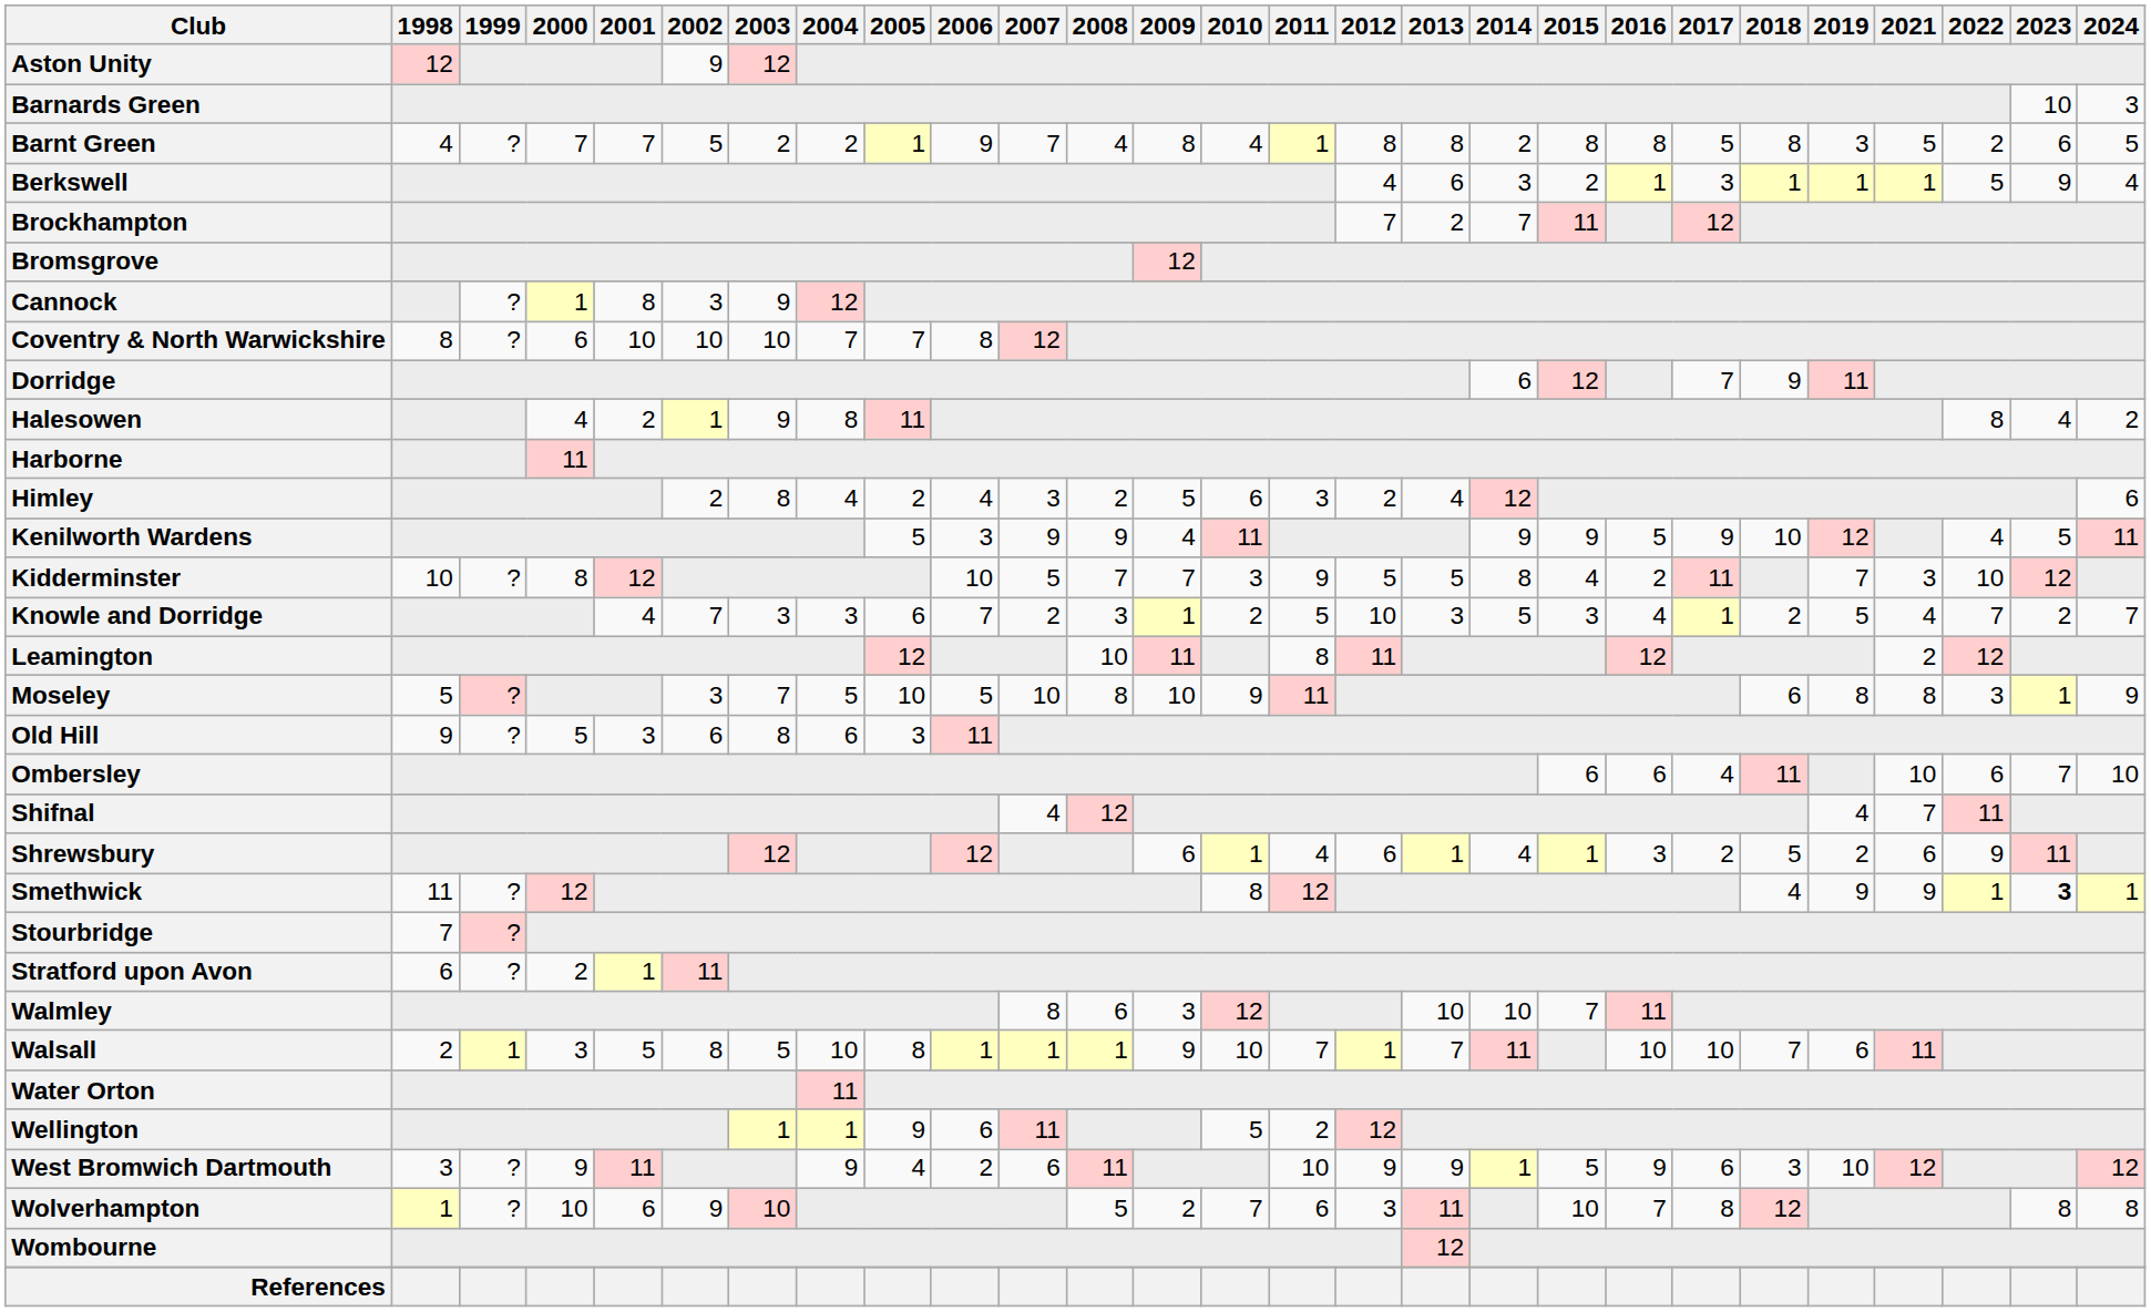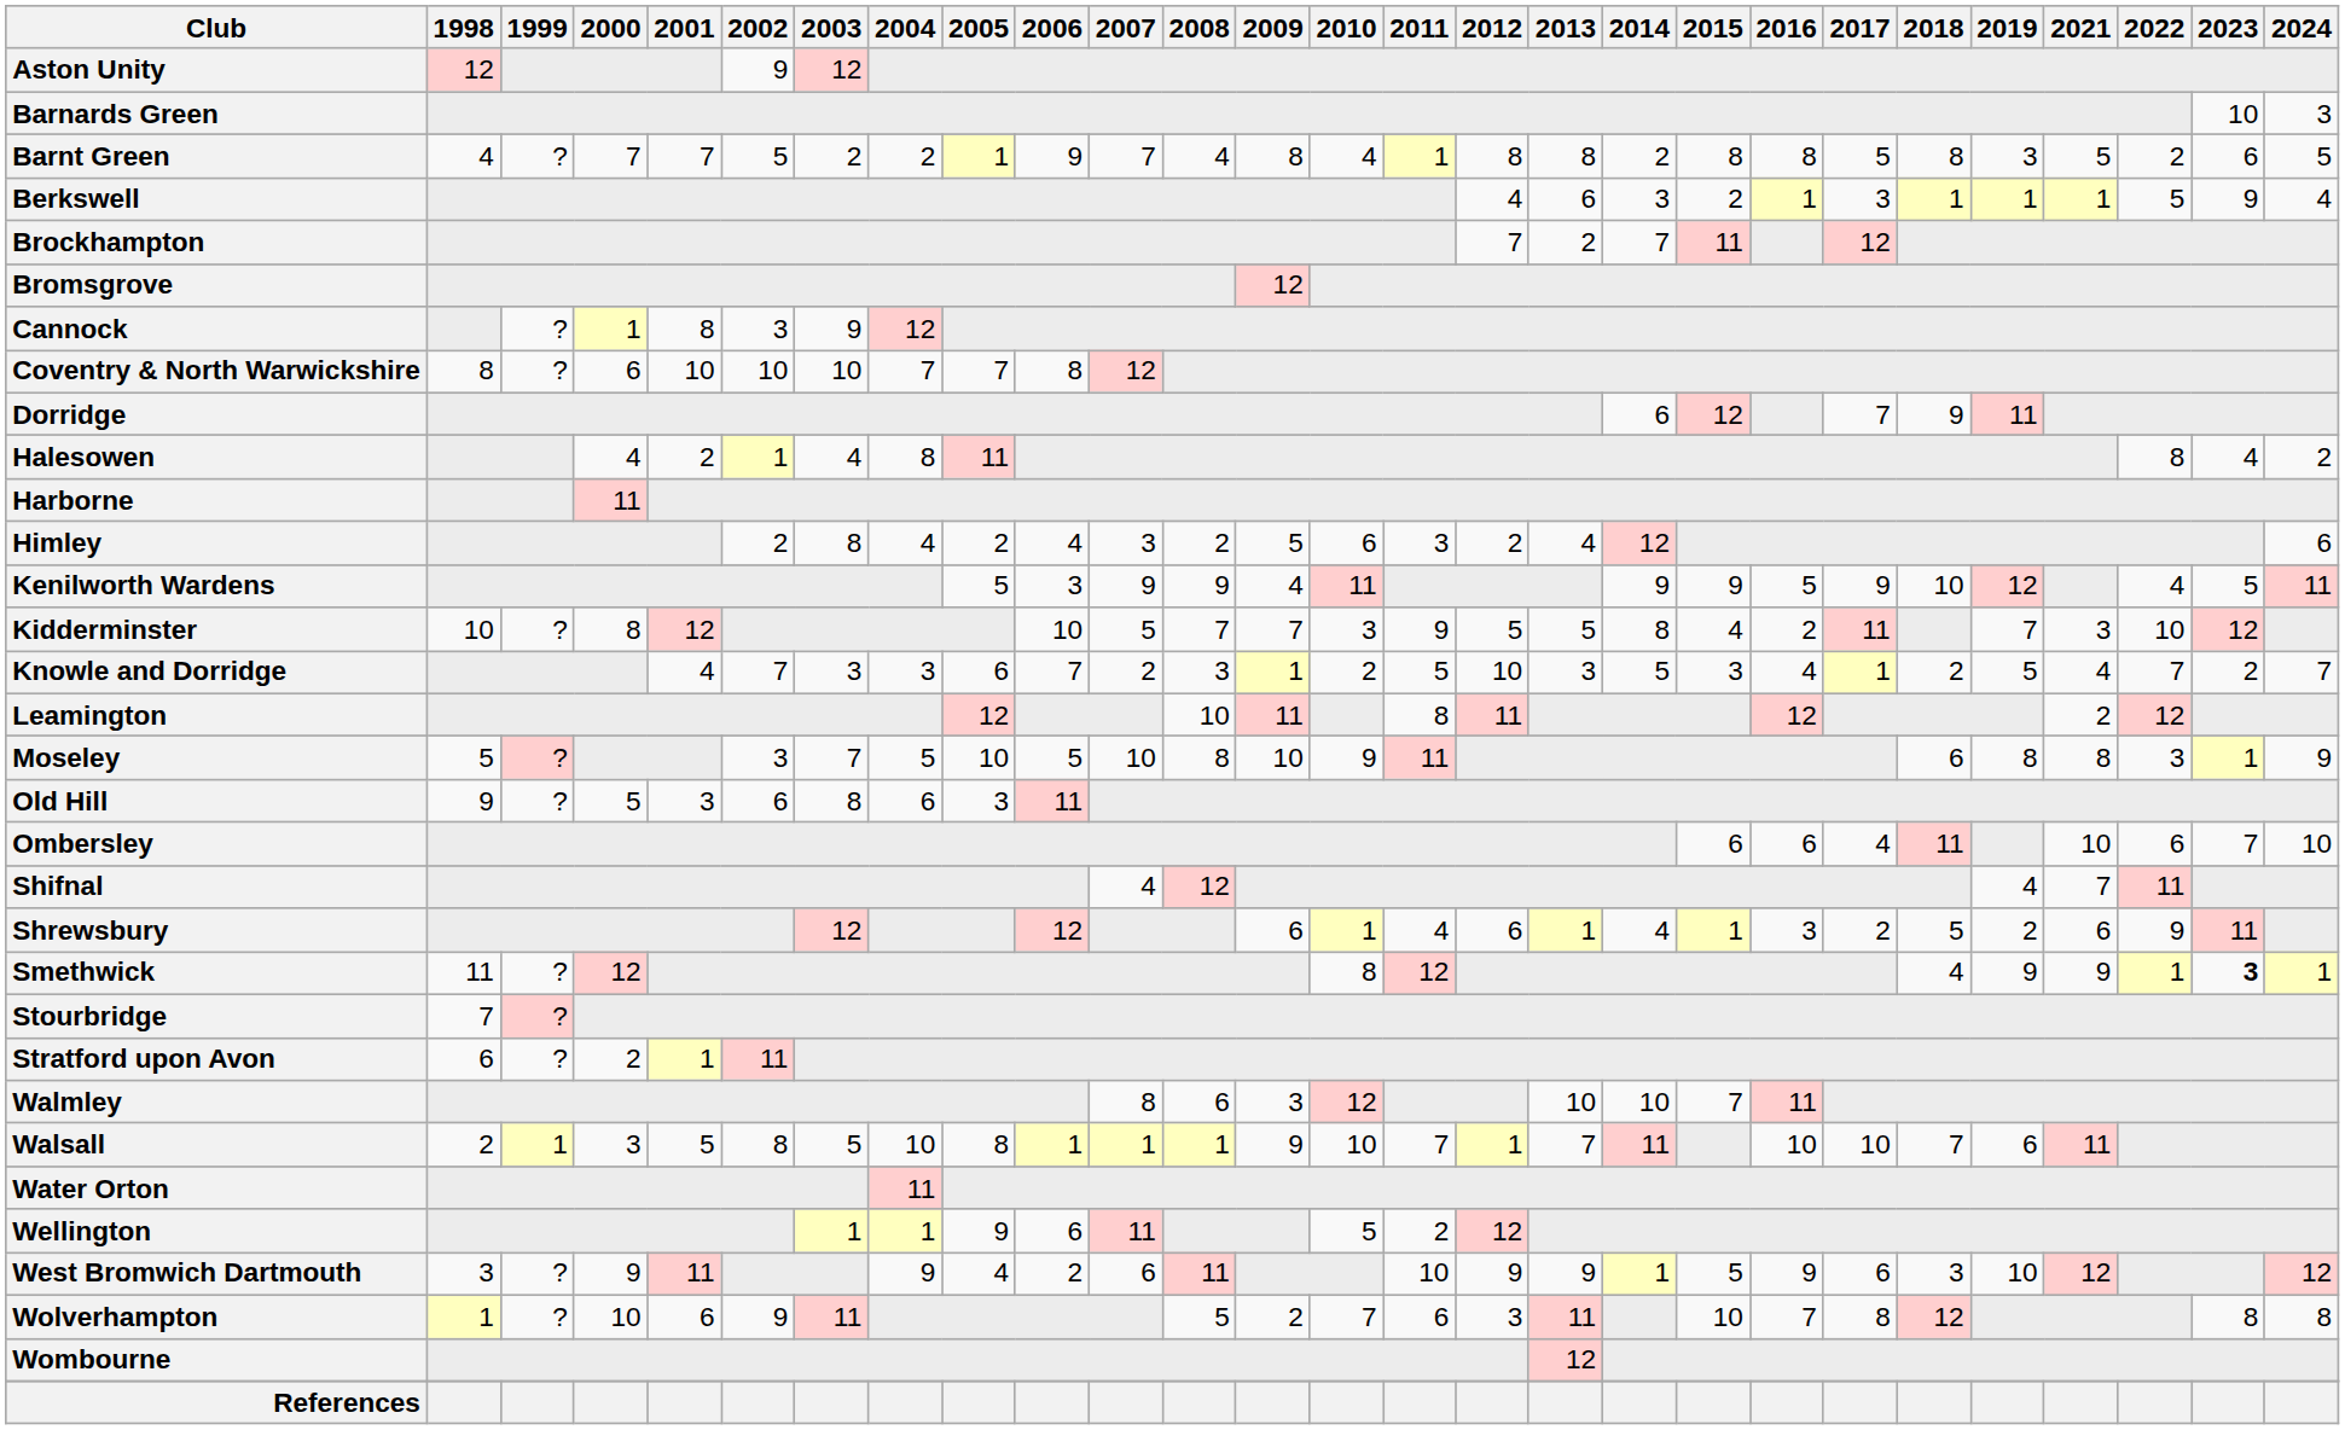Halesowen | 2003: 9 -> 4
Wolverhampton | 2003: 10 -> 11
